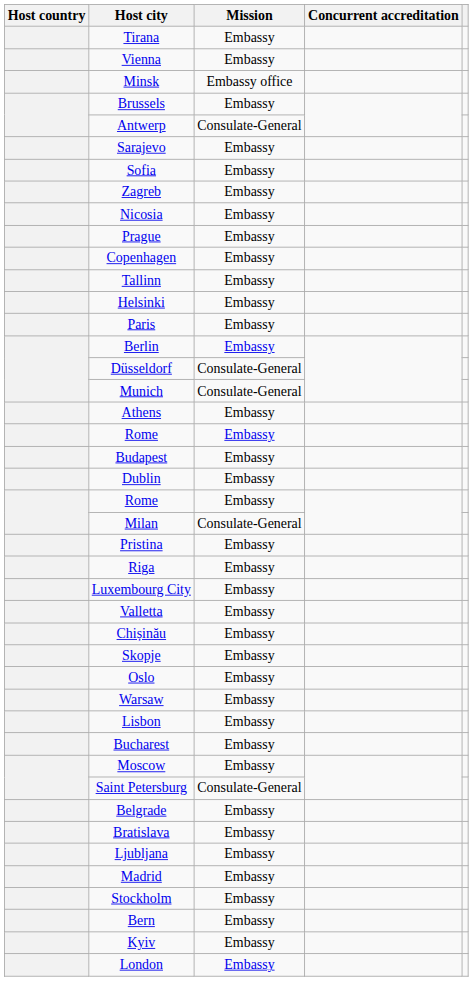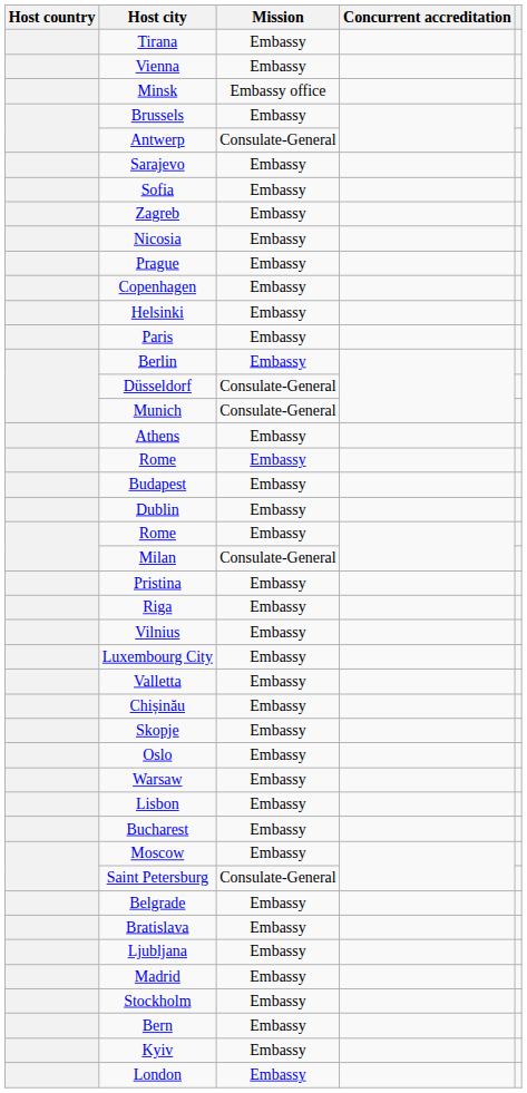- row: Tallinn | Embassy
+ row: Vilnius | Embassy
